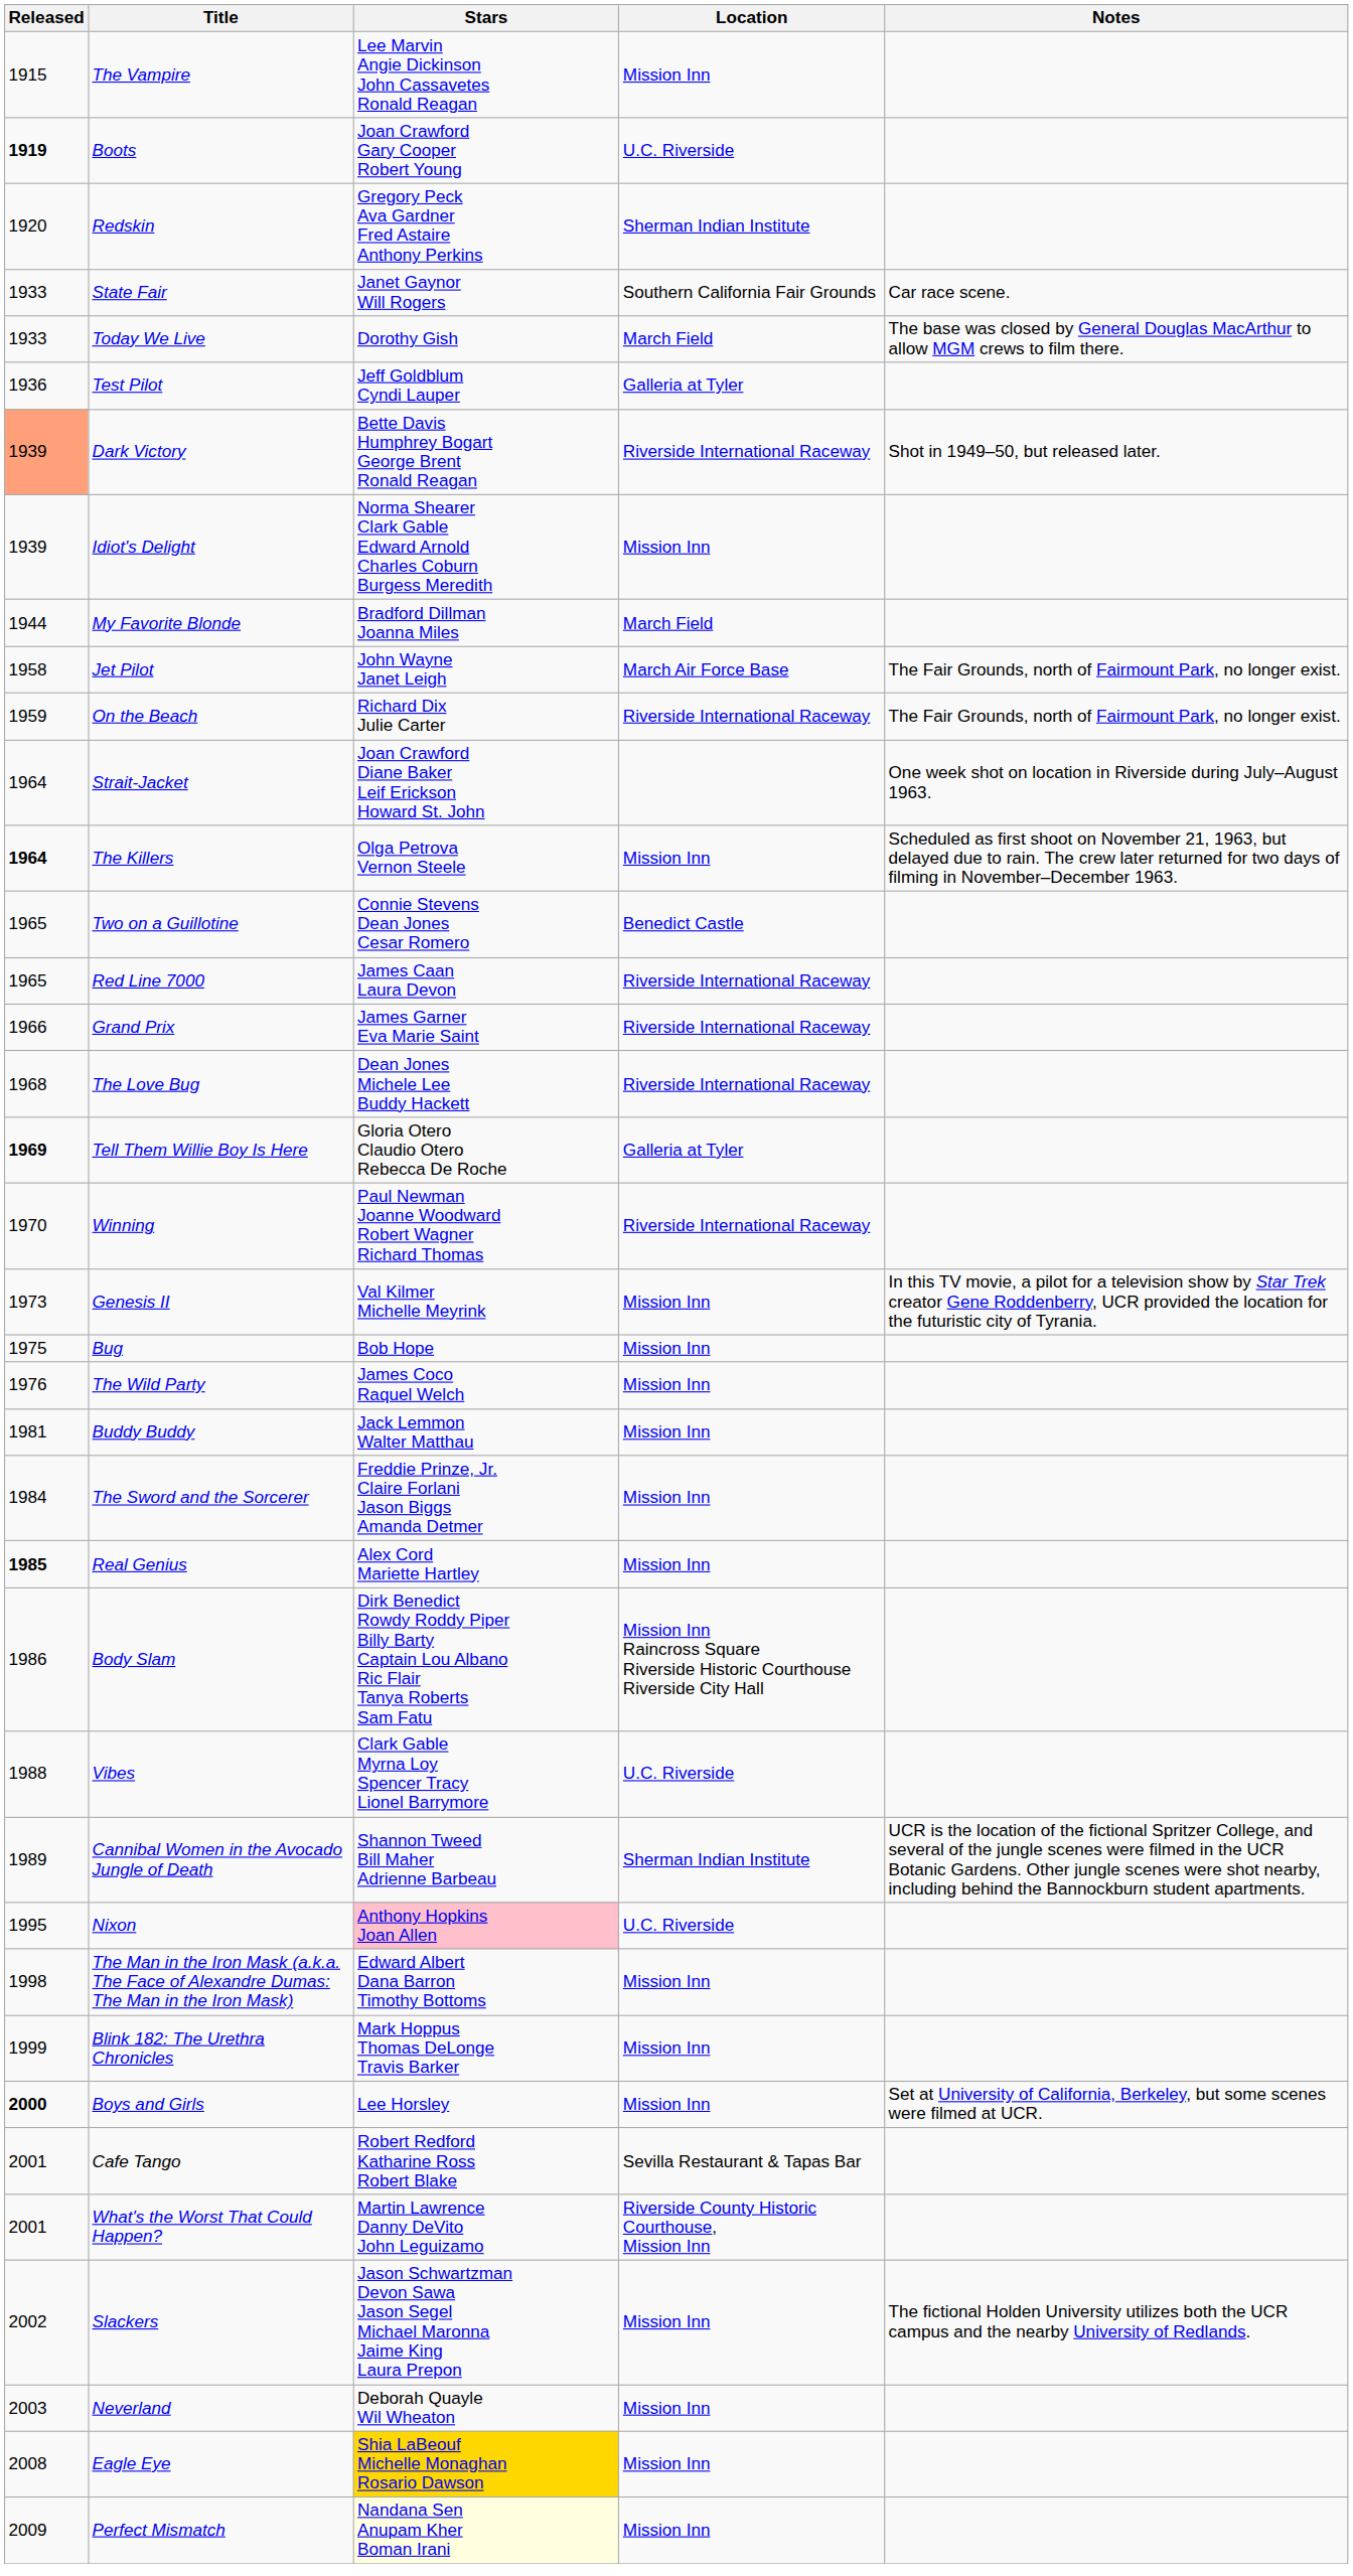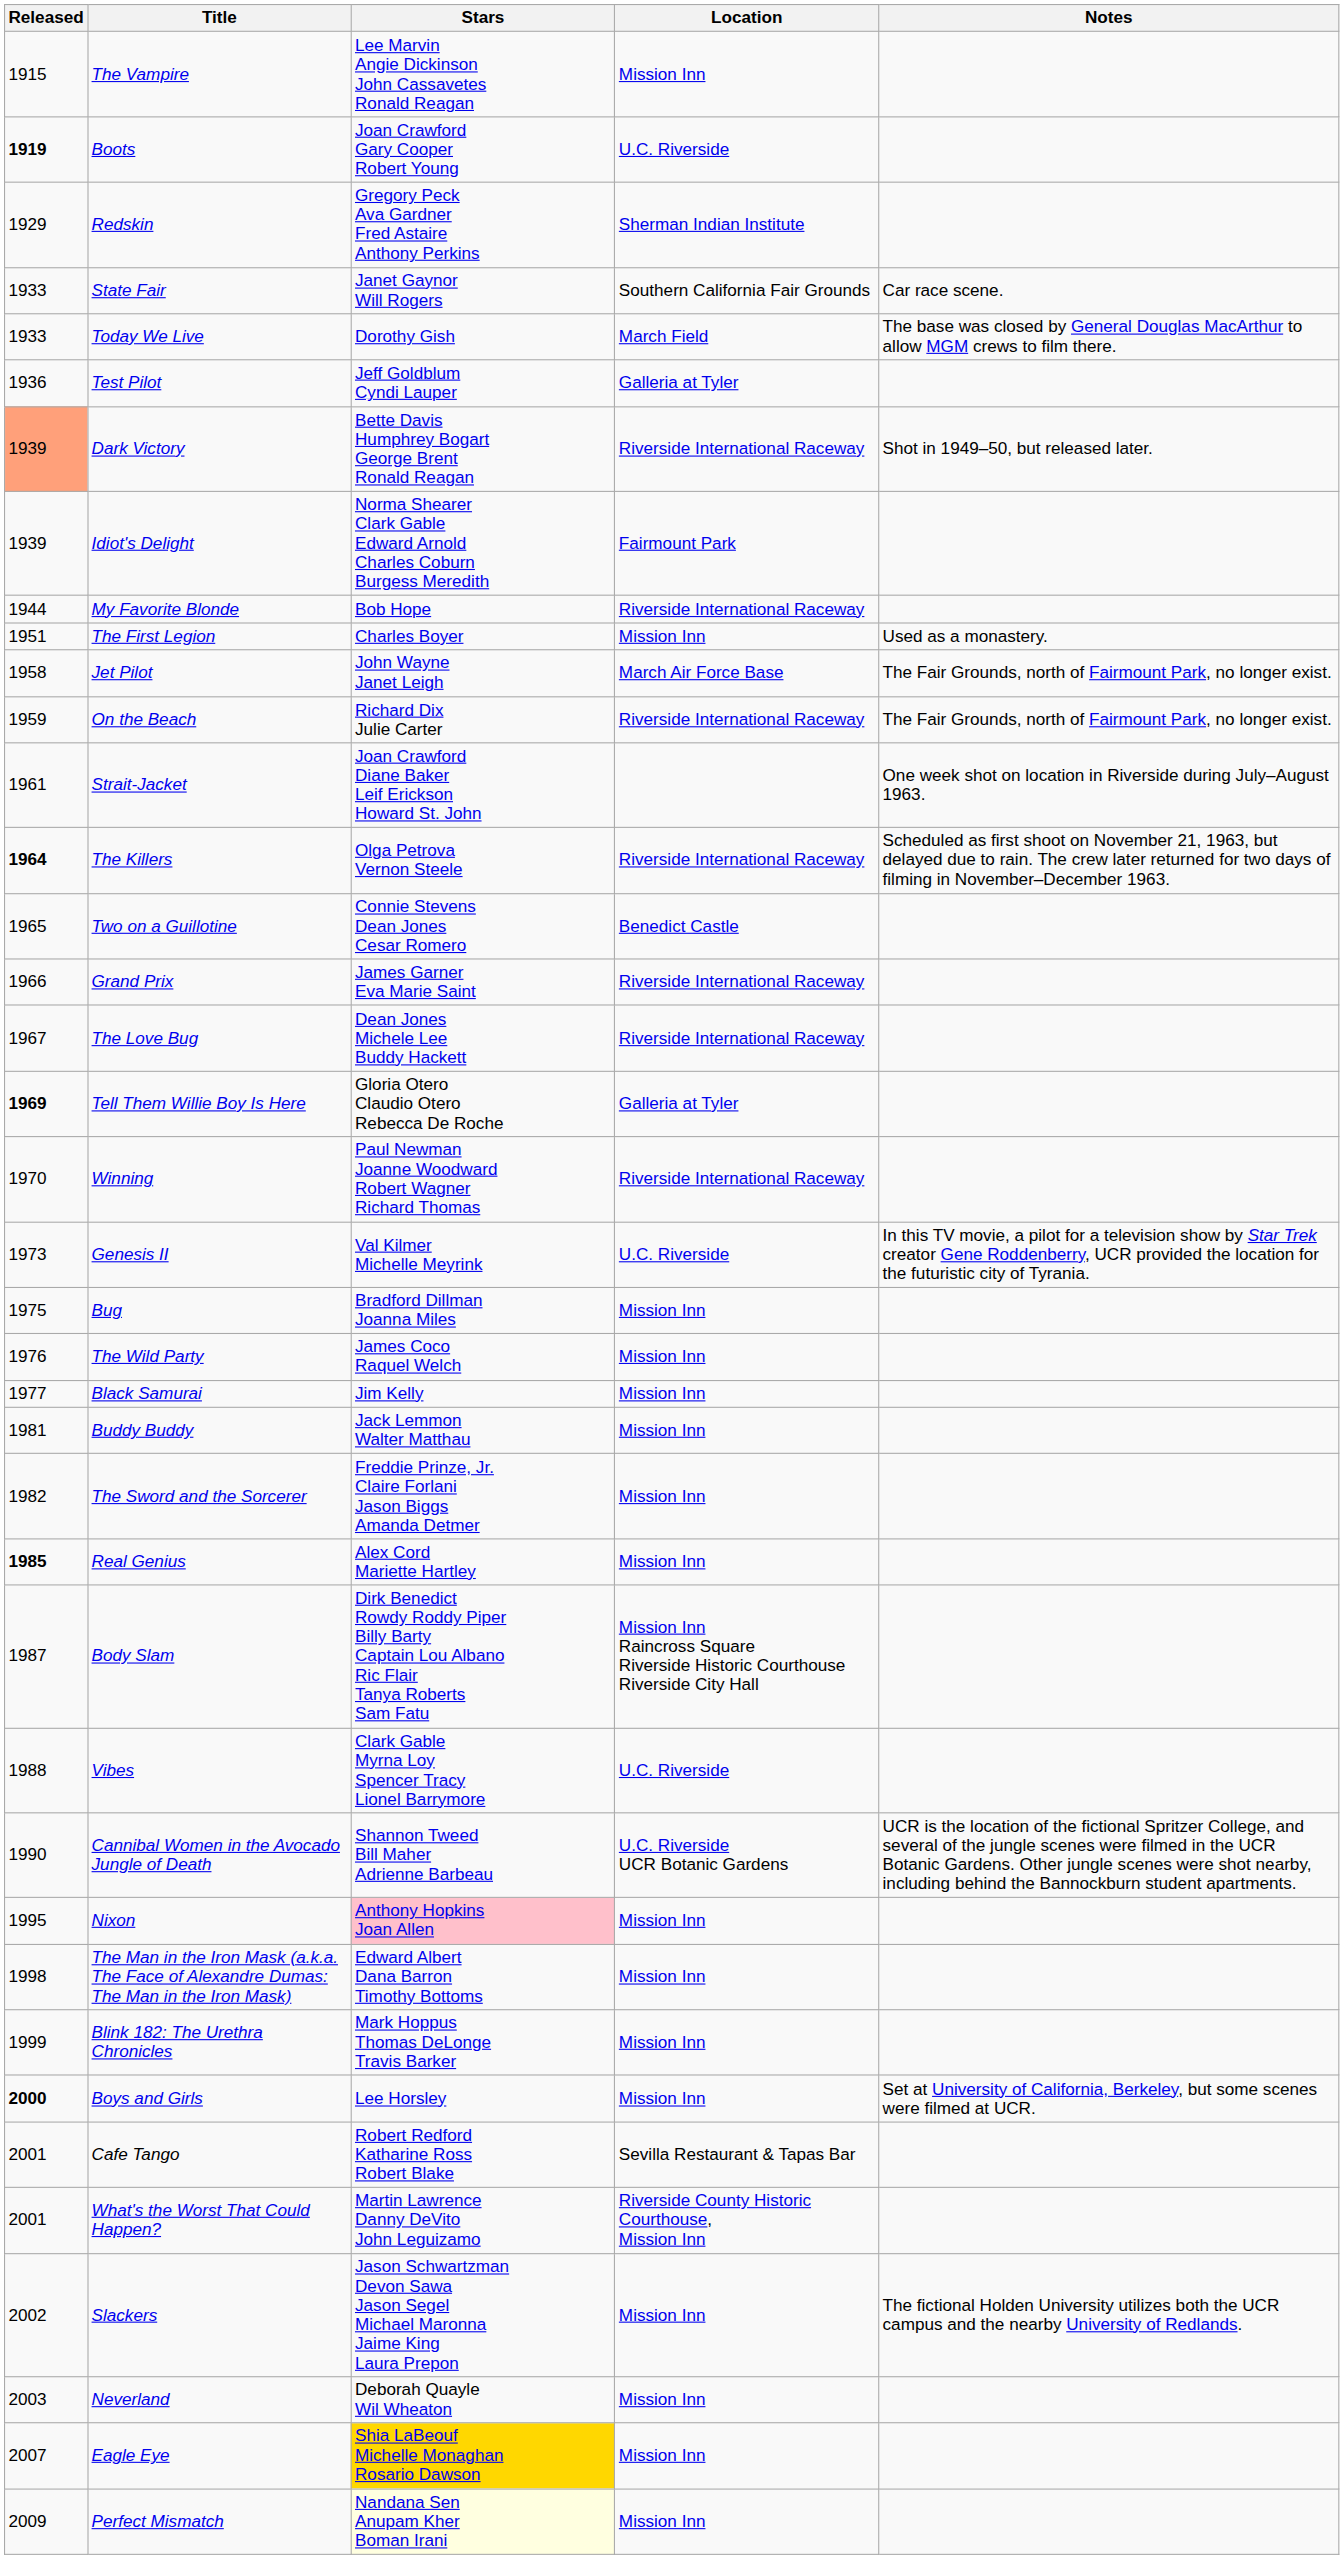Redskin | Released: 1920 -> 1929
Idiot's Delight | Location: Mission Inn -> Fairmount Park
My Favorite Blonde | Stars: Bradford Dillman Joanna Miles -> Bob Hope
My Favorite Blonde | Location: March Field -> Riverside International Raceway
+ row: 1951 | The First Legion | Charles Boyer | Mission Inn | Used as a monastery.
Strait-Jacket | Released: 1964 -> 1961
The Killers | Location: Mission Inn -> Riverside International Raceway
- row: 1965 | Red Line 7000 | James Caan Laura Devon | Riverside International Raceway
The Love Bug | Released: 1968 -> 1967
Genesis II | Location: Mission Inn -> U.C. Riverside
Bug | Stars: Bob Hope -> Bradford Dillman Joanna Miles
+ row: 1977 | Black Samurai | Jim Kelly | Mission Inn
The Sword and the Sorcerer | Released: 1984 -> 1982
Body Slam | Released: 1986 -> 1987
Cannibal Women in the Avocado Jungle of Death | Released: 1989 -> 1990
Cannibal Women in the Avocado Jungle of Death | Location: Sherman Indian Institute -> U.C. Riverside UCR Botanic Gardens
Nixon | Location: U.C. Riverside -> Mission Inn
Eagle Eye | Released: 2008 -> 2007
